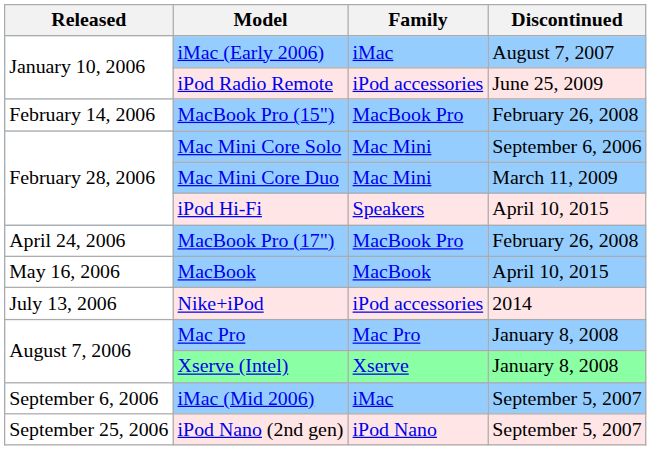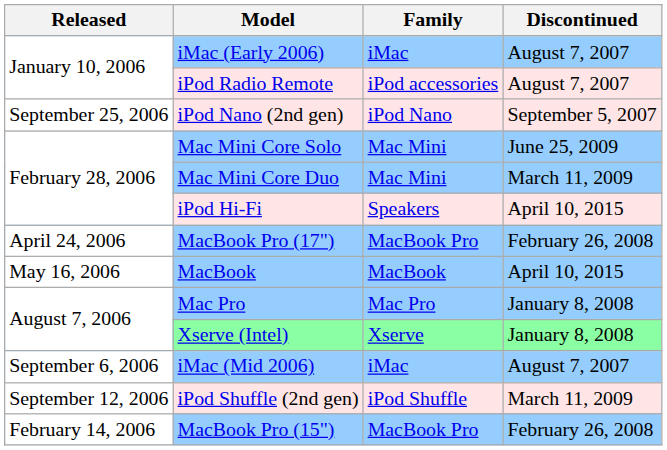iPod Radio Remote | Discontinued: June 25, 2009 -> August 7, 2007
rows swapped: MacBook Pro (15") <-> iPod Nano (2nd gen)
Mac Mini Core Solo | Discontinued: September 6, 2006 -> June 25, 2009
- row: July 13, 2006 | Nike+iPod | iPod accessories | 2014
iMac (Mid 2006) | Discontinued: September 5, 2007 -> August 7, 2007
+ row: September 12, 2006 | iPod Shuffle (2nd gen) | iPod Shuffle | March 11, 2009
